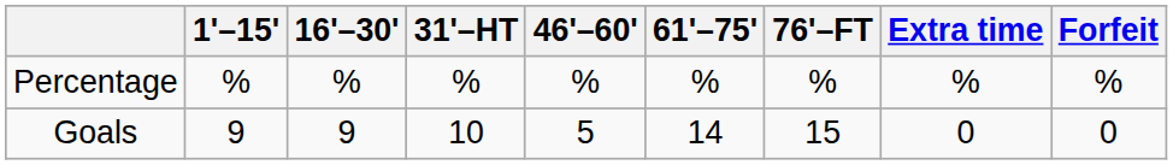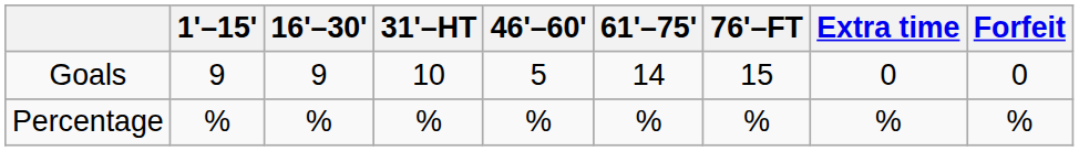rows swapped: Goals <-> Percentage
